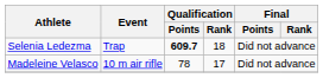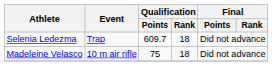Selenia Ledezma | Qualification / Points: bold -> normal
Madeleine Velasco | Qualification / Points: 78 -> 75
Madeleine Velasco | Qualification / Rank: 17 -> 18
